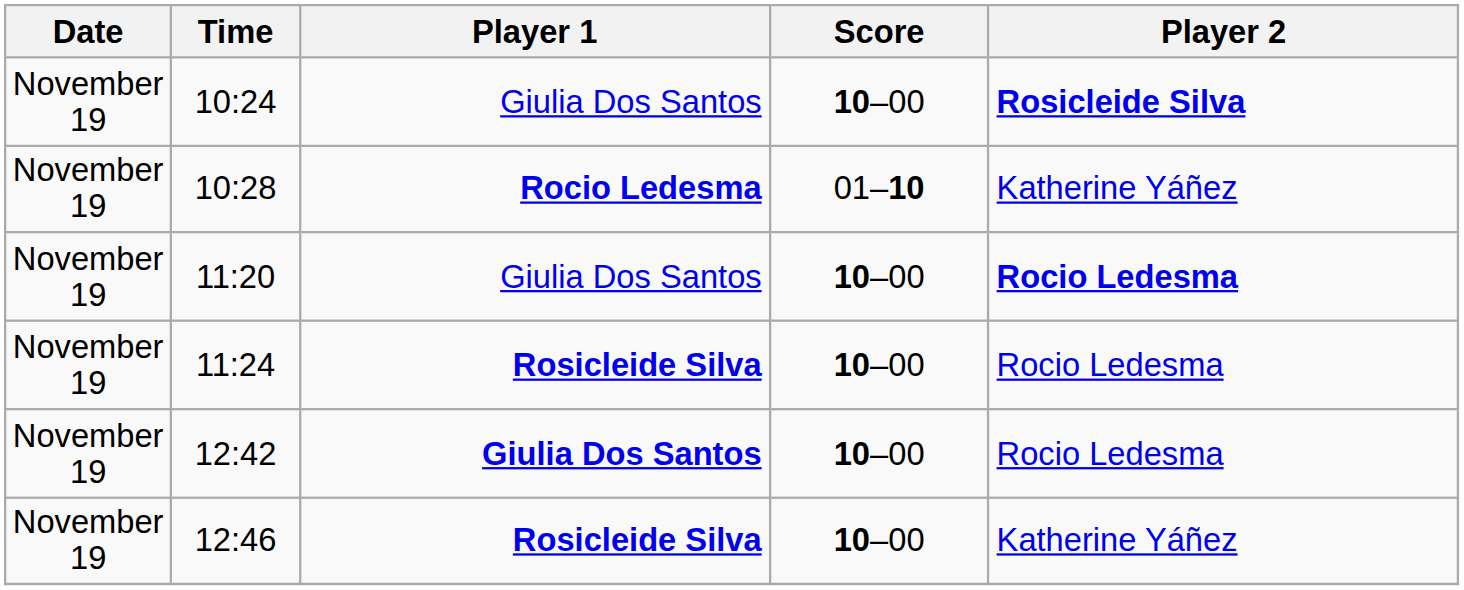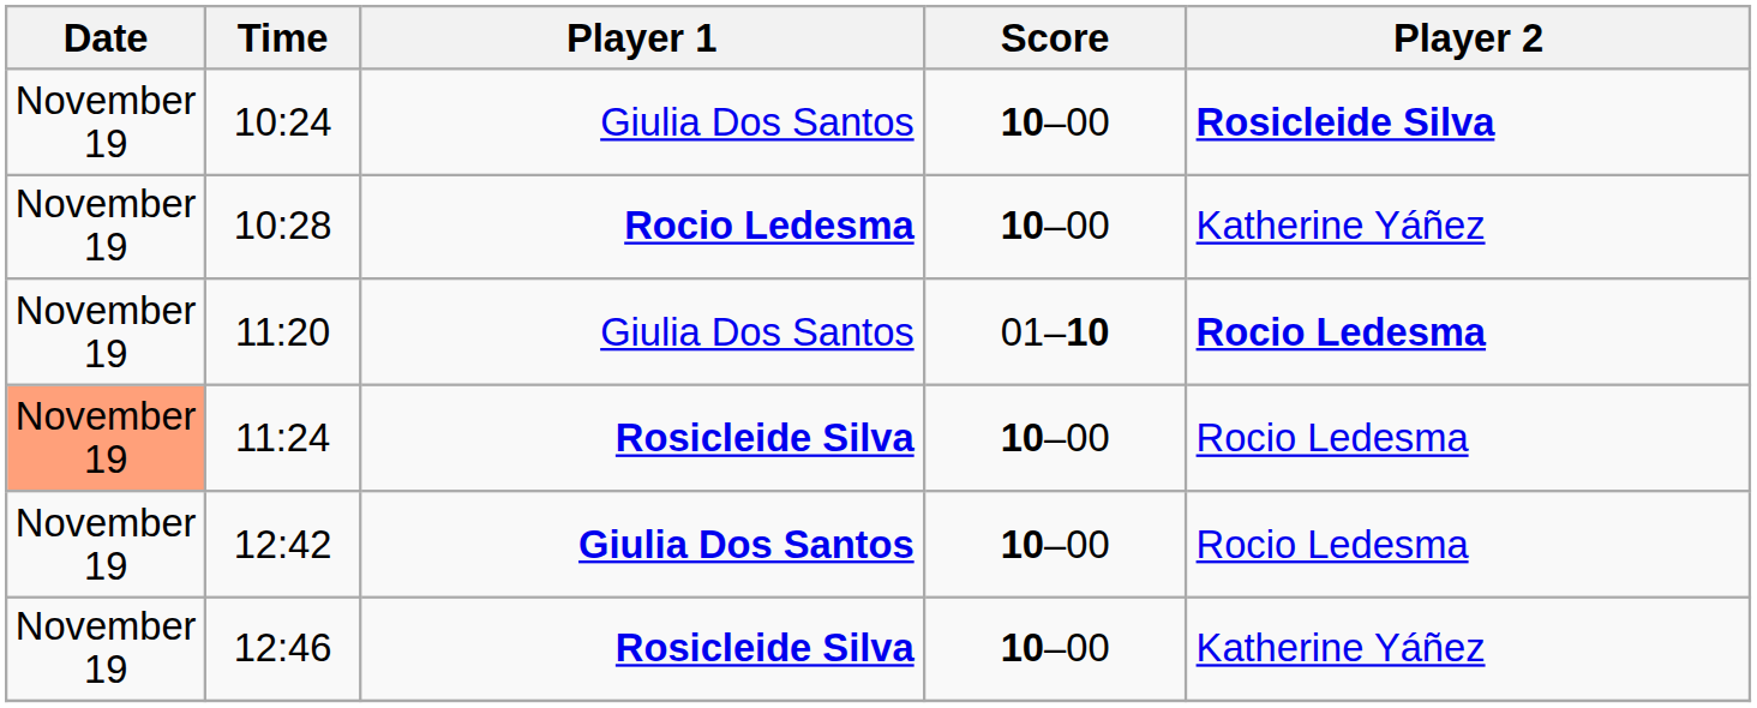10:28 | Score: 01–10 -> 10–00
11:20 | Score: 10–00 -> 01–10
11:24 | Date: no background -> lightsalmon background
